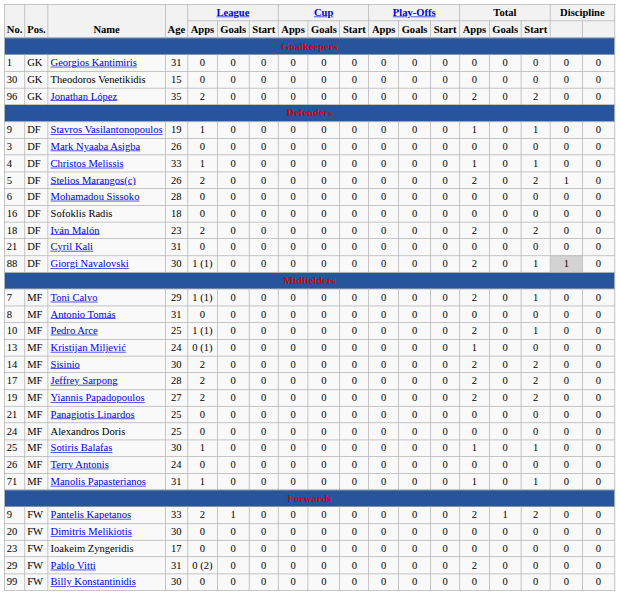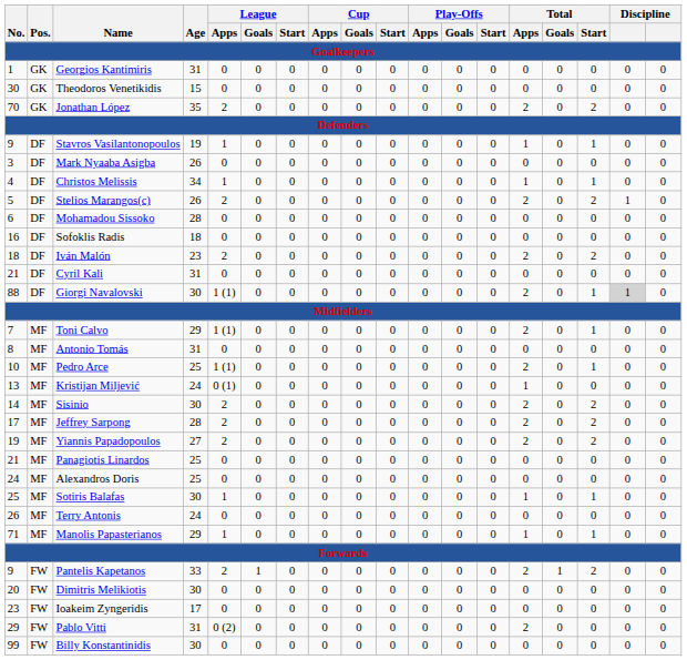Jonathan López | No.: 96 -> 70
Christos Melissis | Age: 33 -> 34
Manolis Papasterianos | Age: 31 -> 29
